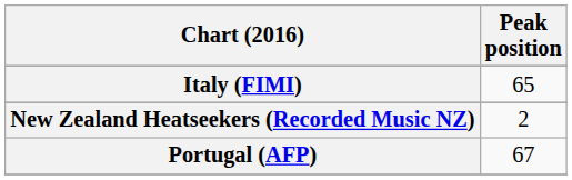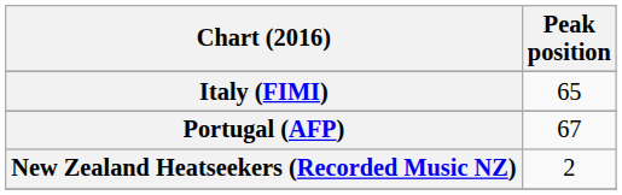rows swapped: New Zealand Heatseekers (Recorded Music NZ) <-> Portugal (AFP)
